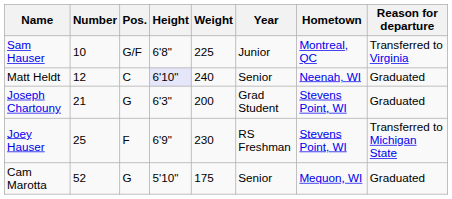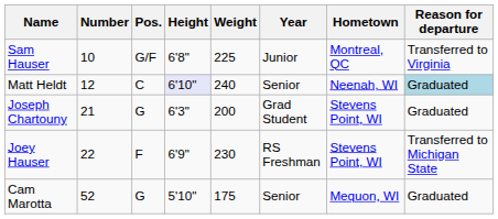Matt Heldt | Reason for departure: no background -> lightblue background
Joey Hauser | Number: 25 -> 22
